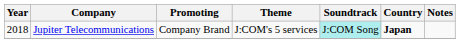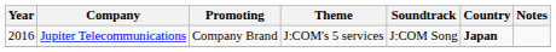Jupiter Telecommunications | Year: 2018 -> 2016
Jupiter Telecommunications | Soundtrack: paleturquoise background -> no background
